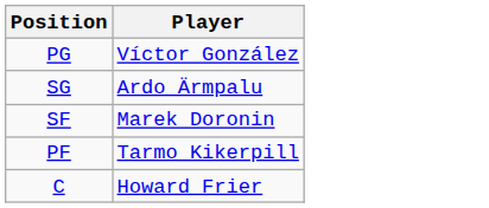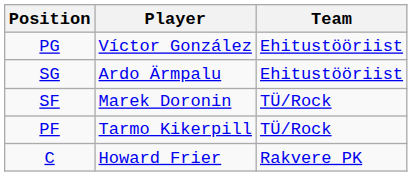+ column: Team | Ehitustööriist | Ehitustööriist | TÜ/Rock | TÜ/Rock | Rakvere PK
